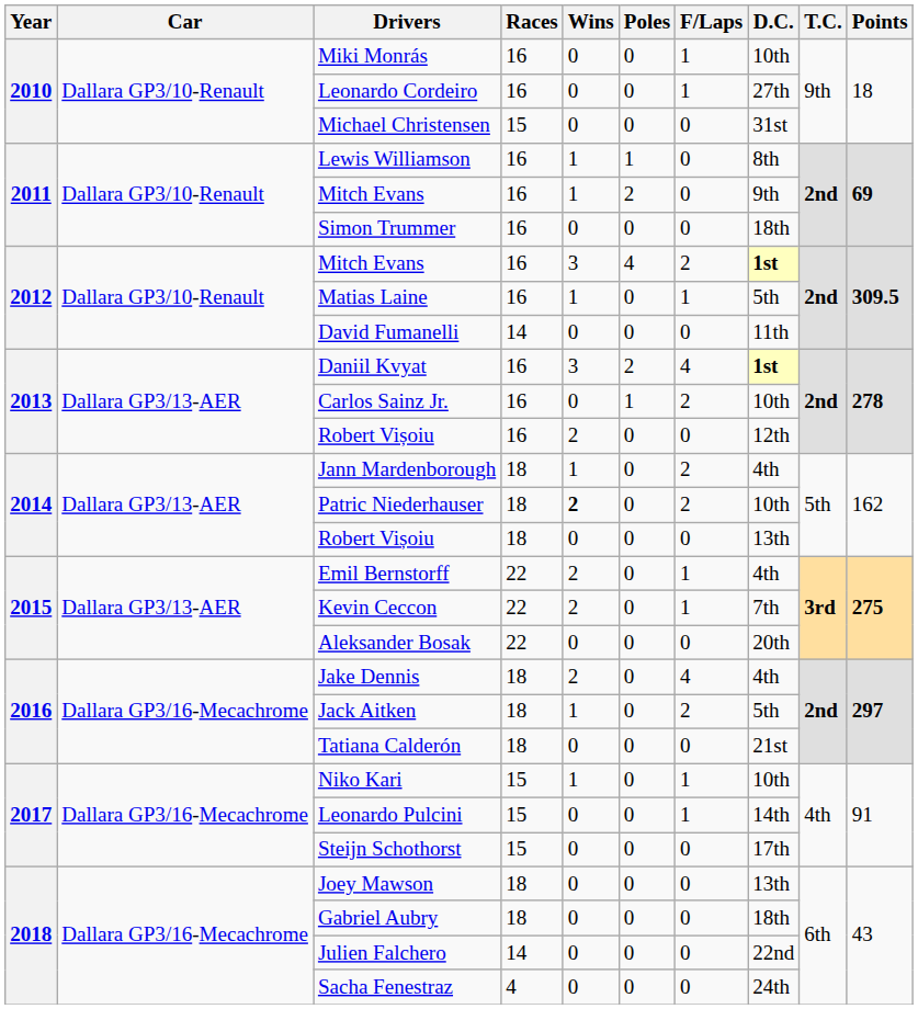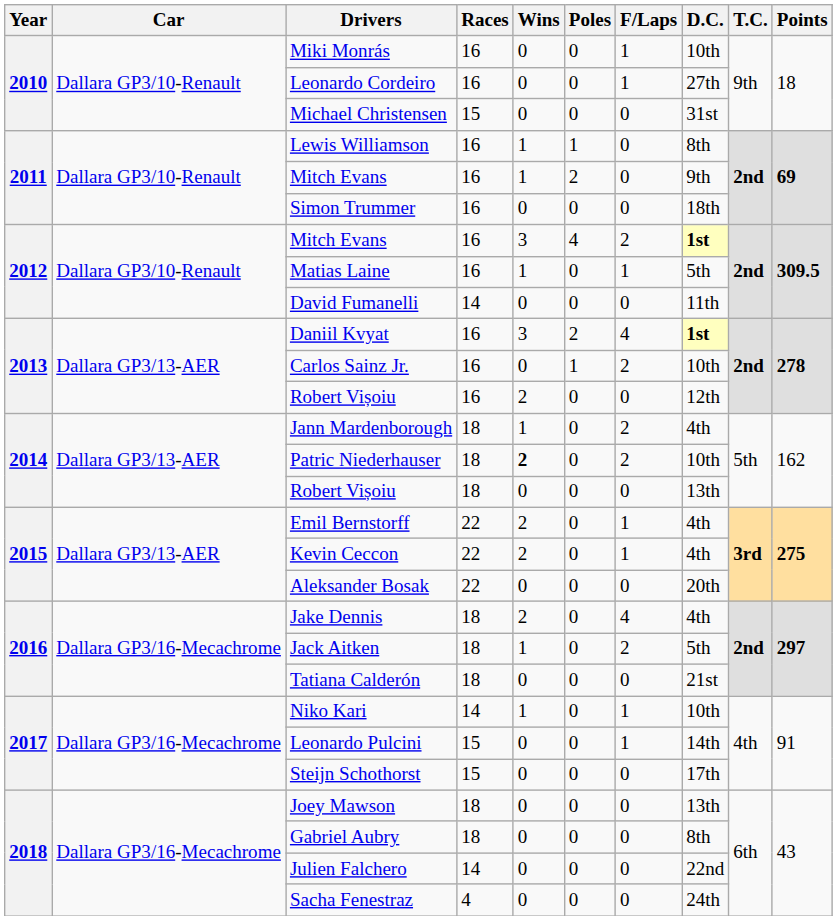Kevin Ceccon | D.C.: 7th -> 4th
Niko Kari | Races: 15 -> 14
Gabriel Aubry | D.C.: 18th -> 8th
